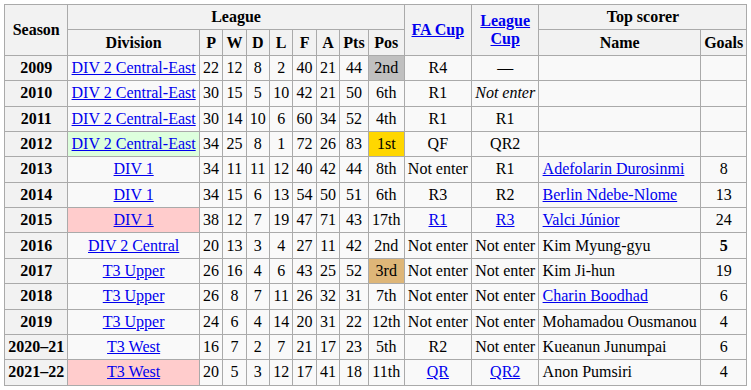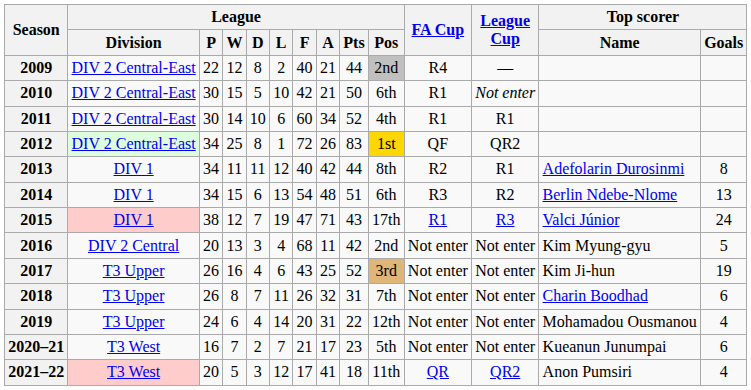2013 | FA Cup: Not enter -> R2
2014 | League / A: 50 -> 48
2016 | League / F: 27 -> 68
2016 | Top scorer / Goals: bold -> normal
2020–21 | FA Cup: R2 -> Not enter
